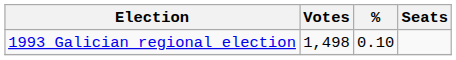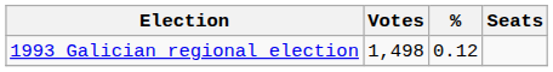1993 Galician regional election | %: 0.10 -> 0.12
